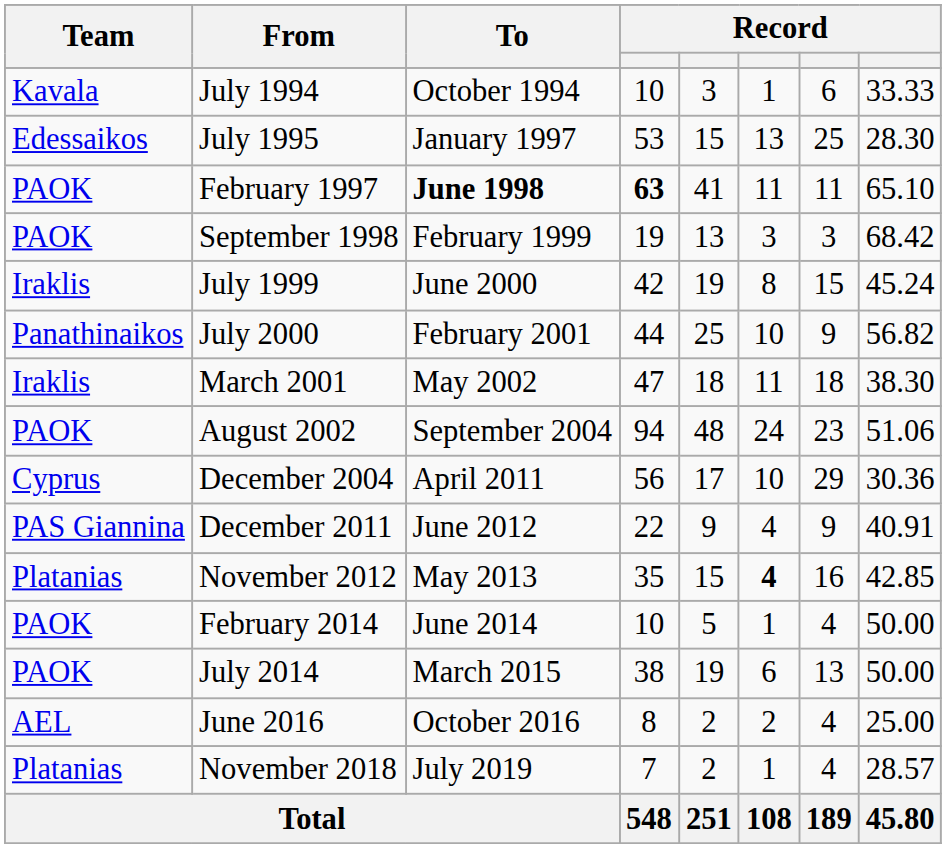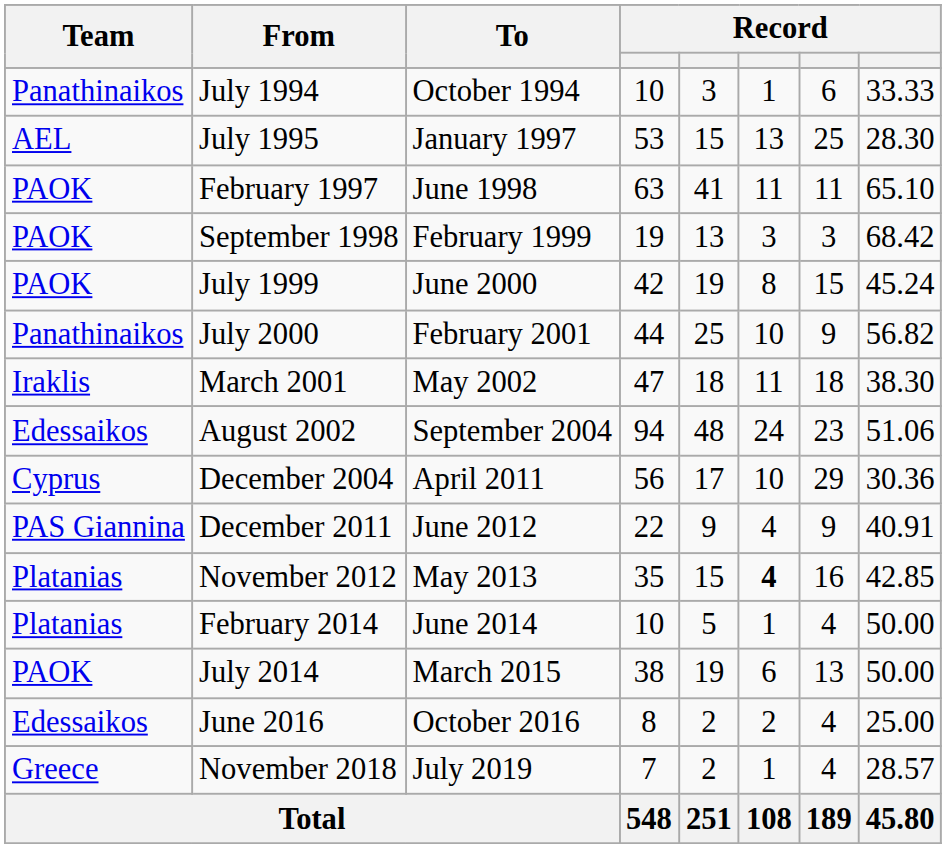July 1994 | Team: Kavala -> Panathinaikos
July 1995 | Team: Edessaikos -> AEL
February 1997 | To: bold -> normal
February 1997 | column 4: bold -> normal
July 1999 | Team: Iraklis -> PAOK
August 2002 | Team: PAOK -> Edessaikos
February 2014 | Team: PAOK -> Platanias
June 2016 | Team: AEL -> Edessaikos
November 2018 | Team: Platanias -> Greece
